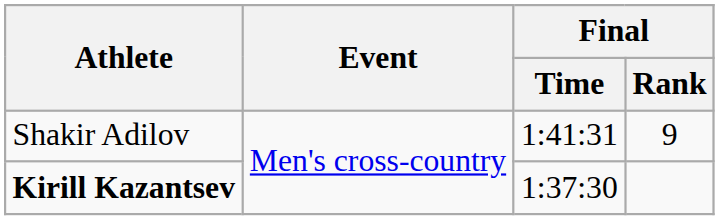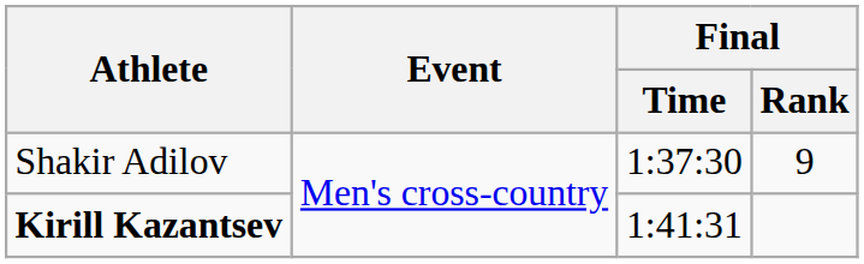Shakir Adilov | Final / Time: 1:41:31 -> 1:37:30
Kirill Kazantsev | Final / Time: 1:37:30 -> 1:41:31
